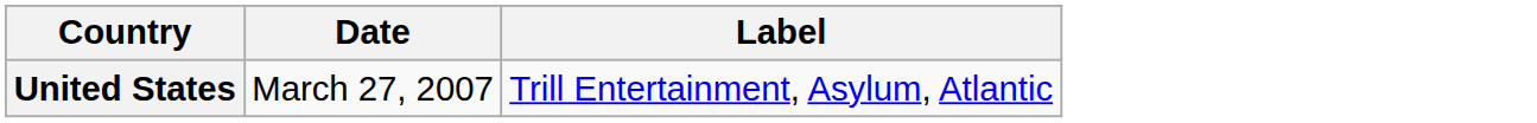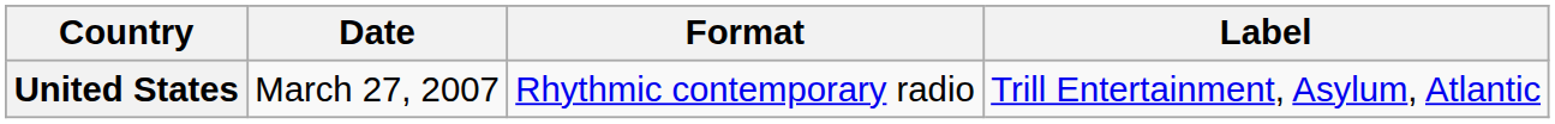+ column: Format | Rhythmic contemporary radio
